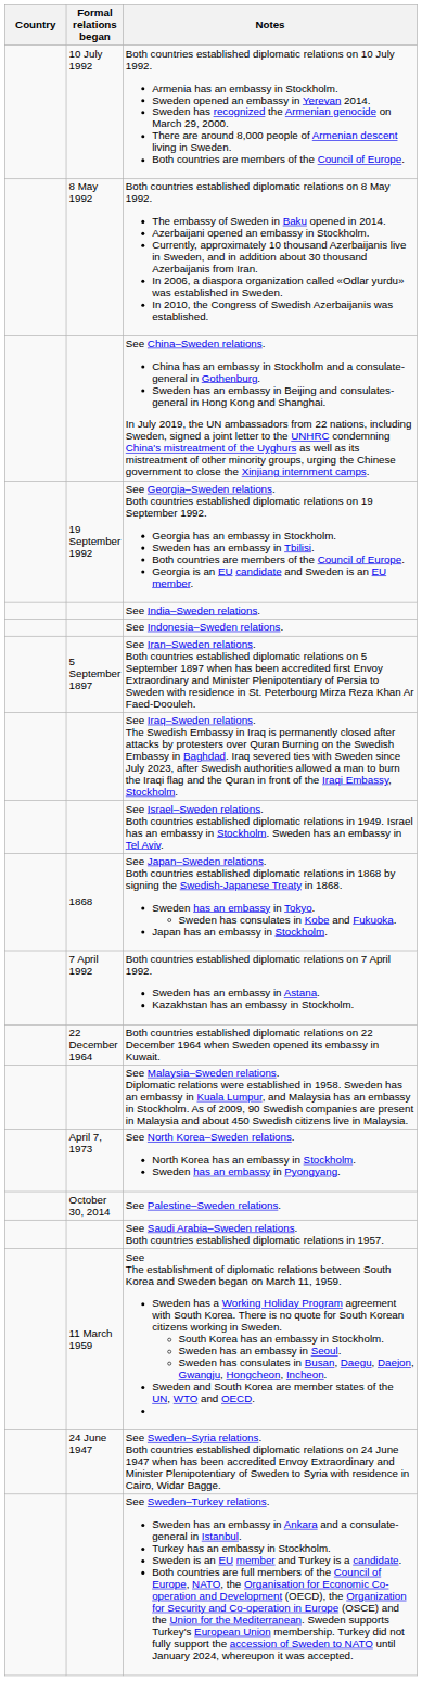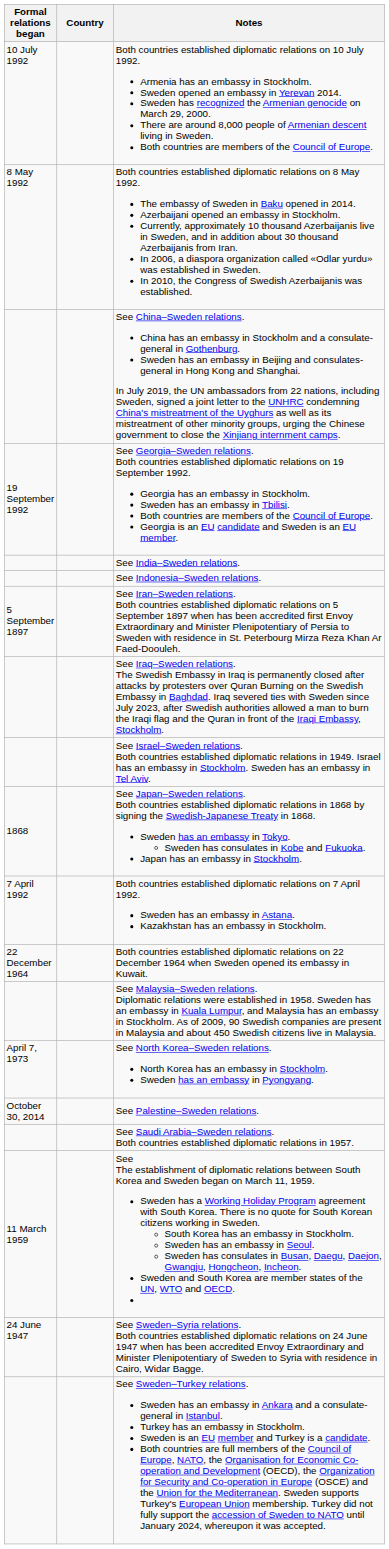columns swapped: Country <-> Formal relations began
